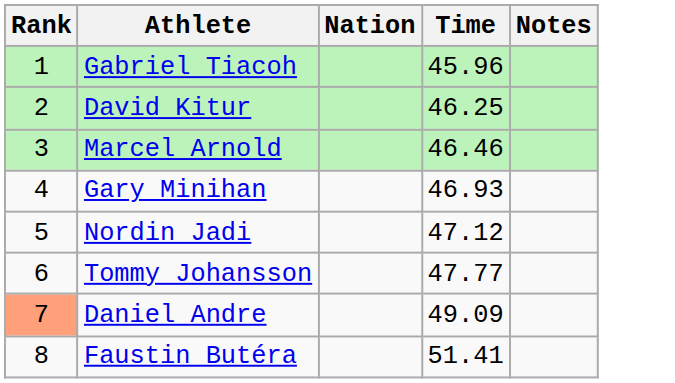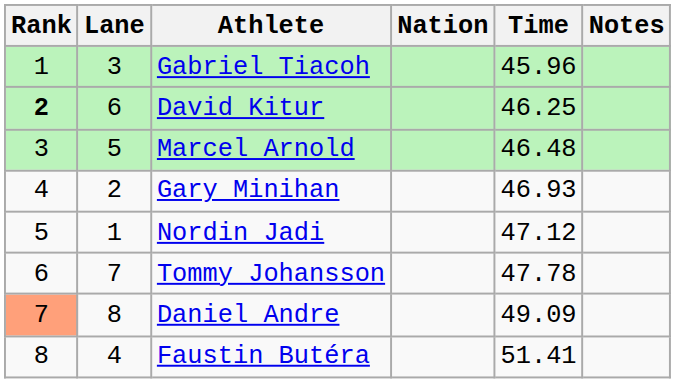+ column: Lane | 3 | 6 | 5 | 2 | 1 | 7 | 8 | 4
David Kitur | Rank: normal -> bold
Marcel Arnold | Time: 46.46 -> 46.48
Tommy Johansson | Time: 47.77 -> 47.78
